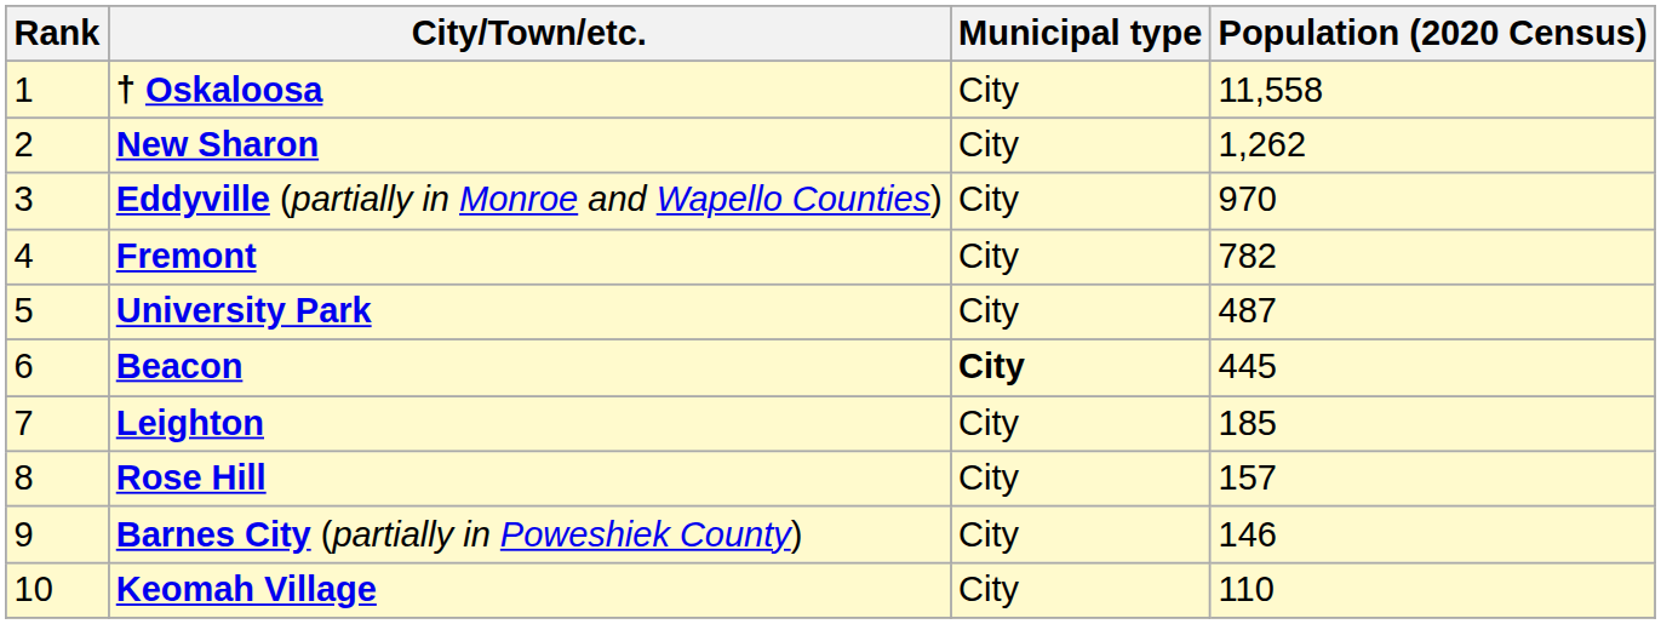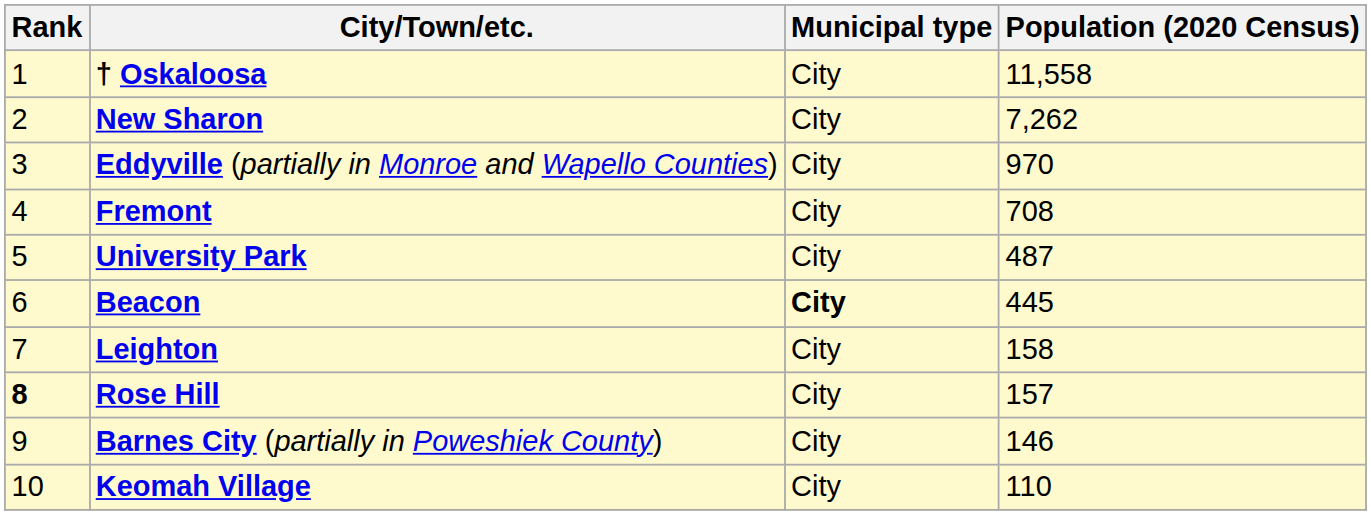New Sharon | Population (2020 Census): 1,262 -> 7,262
Fremont | Population (2020 Census): 782 -> 708
Leighton | Population (2020 Census): 185 -> 158
Rose Hill | Rank: normal -> bold
